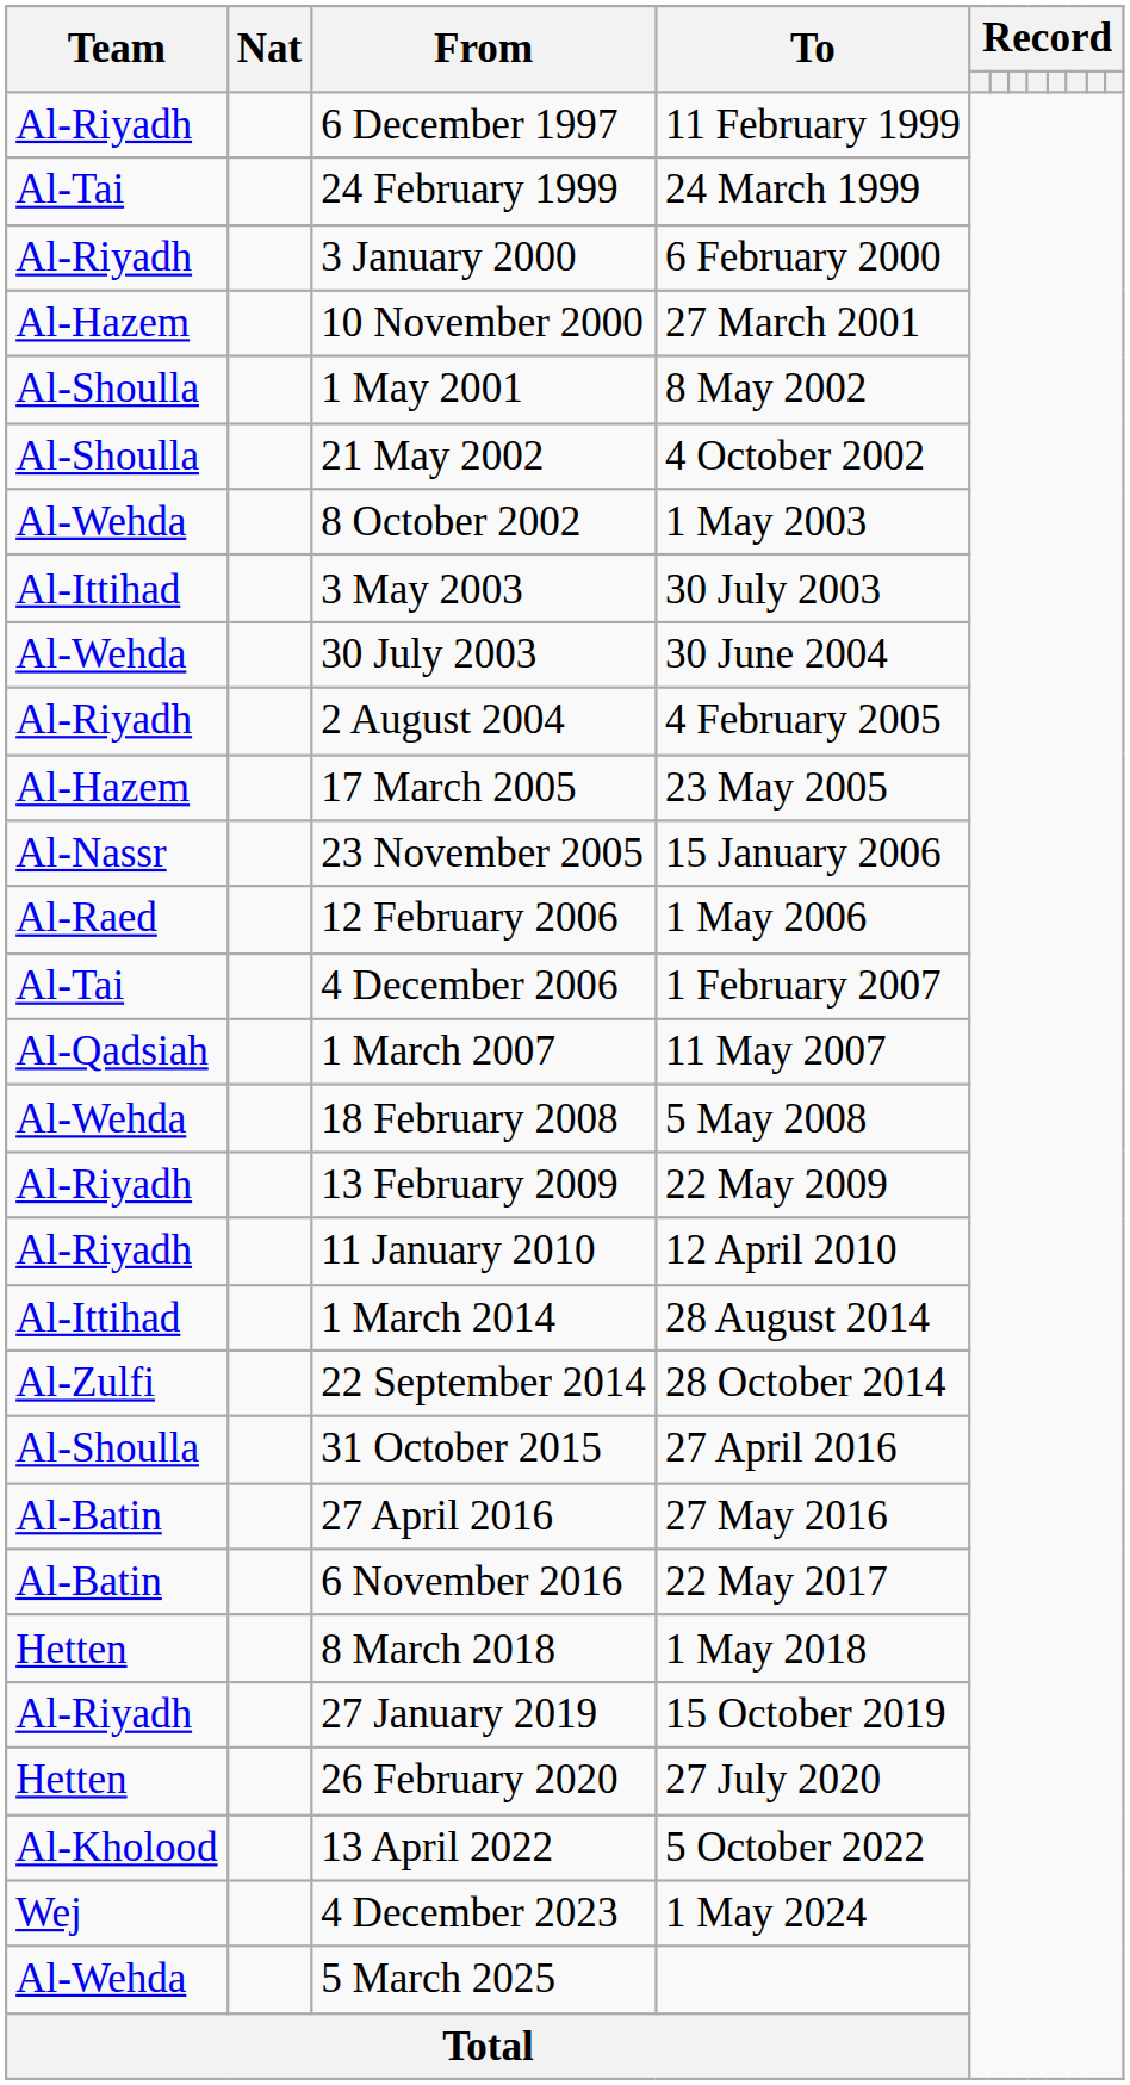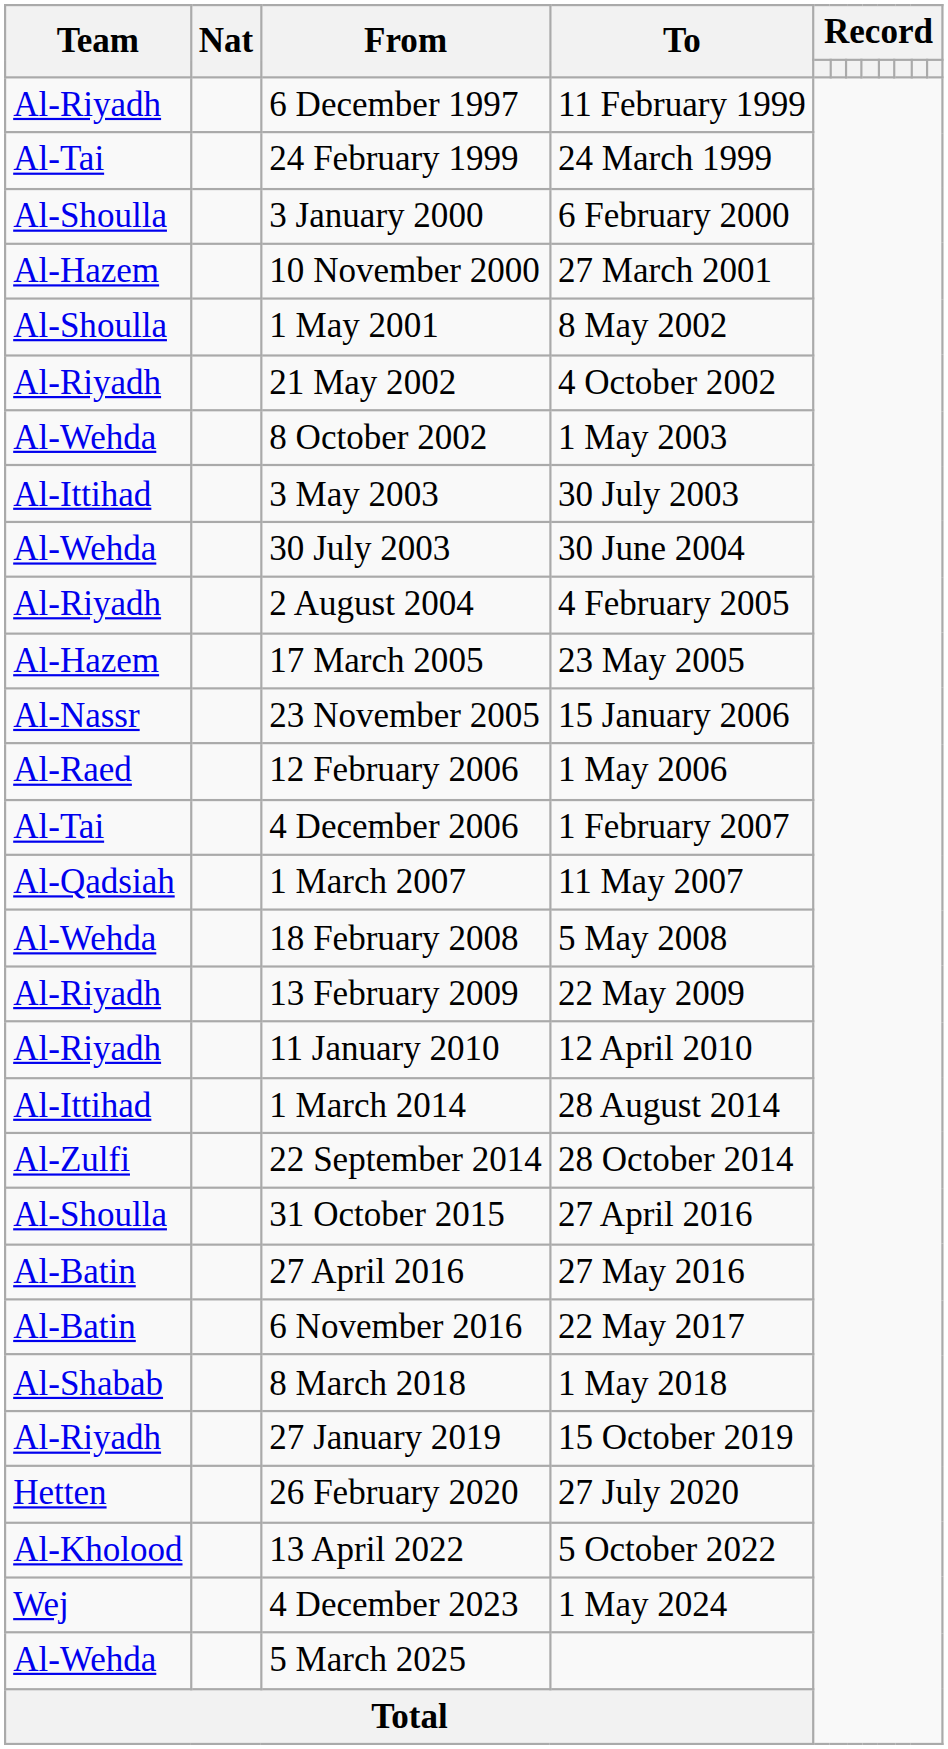3 January 2000 | Team: Al-Riyadh -> Al-Shoulla
21 May 2002 | Team: Al-Shoulla -> Al-Riyadh
8 March 2018 | Team: Hetten -> Al-Shabab
